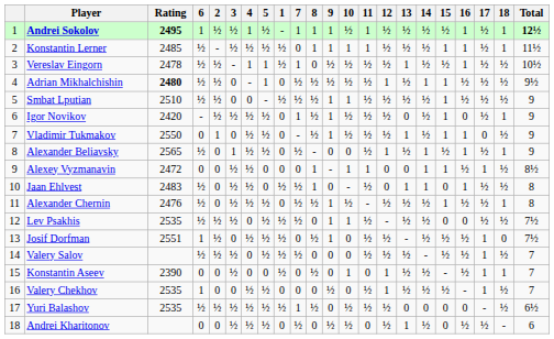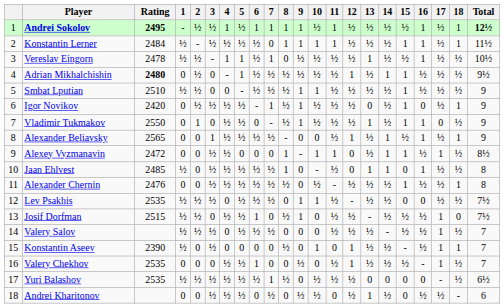columns swapped: 1 <-> 6
Konstantin Lerner | Rating: 2485 -> 2484
Alexey Vyzmanavin | 13: 0 -> ½
Jaan Ehlvest | Rating: 2483 -> 2485
Jaan Ehlvest | 5: 0 -> ½
Alexander Chernin | 9: 1 -> 0
Josif Dorfman | Rating: 2551 -> 2515
